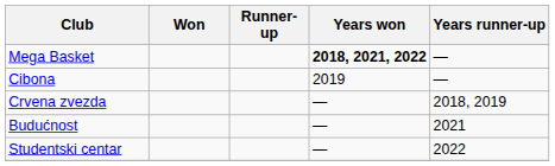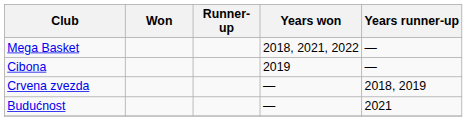Mega Basket | Years won: bold -> normal
- row: Studentski centar | — | 2022
